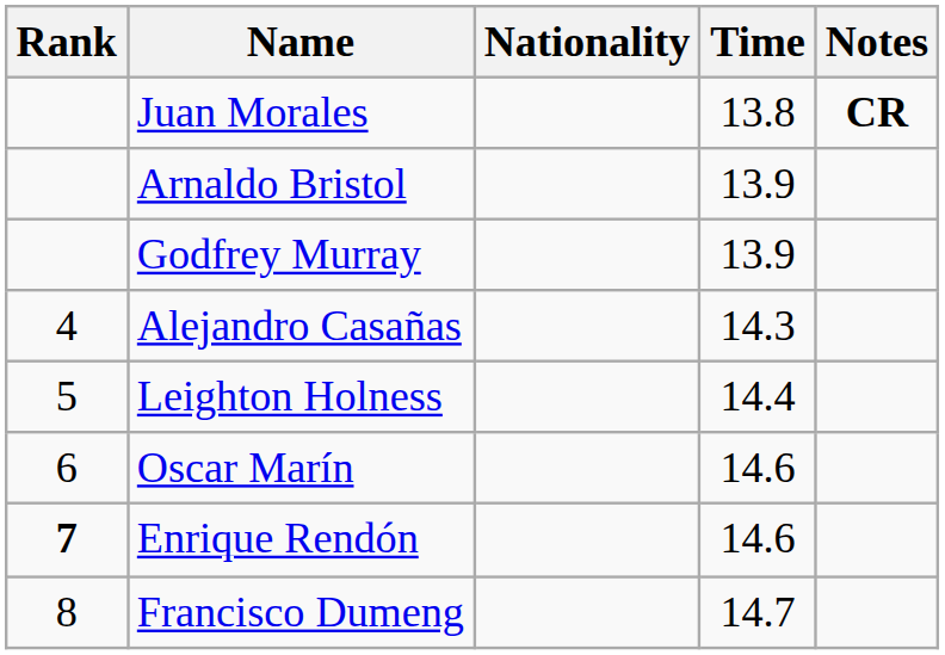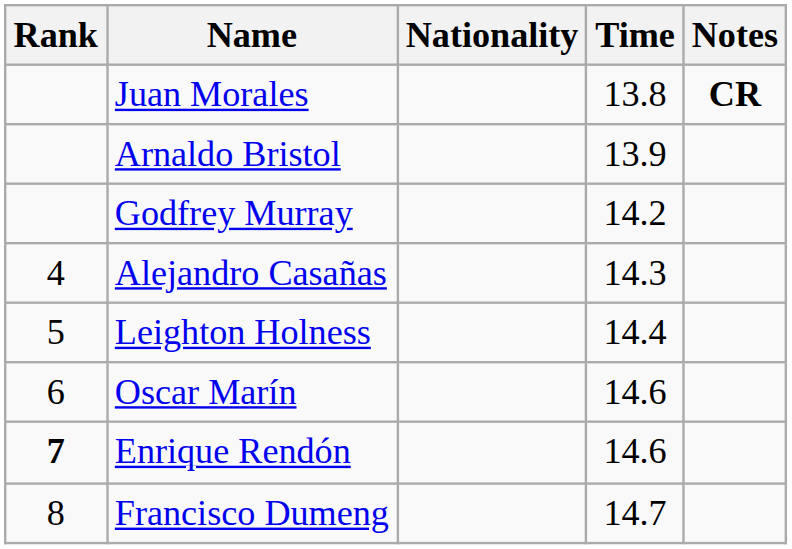Godfrey Murray | Time: 13.9 -> 14.2
